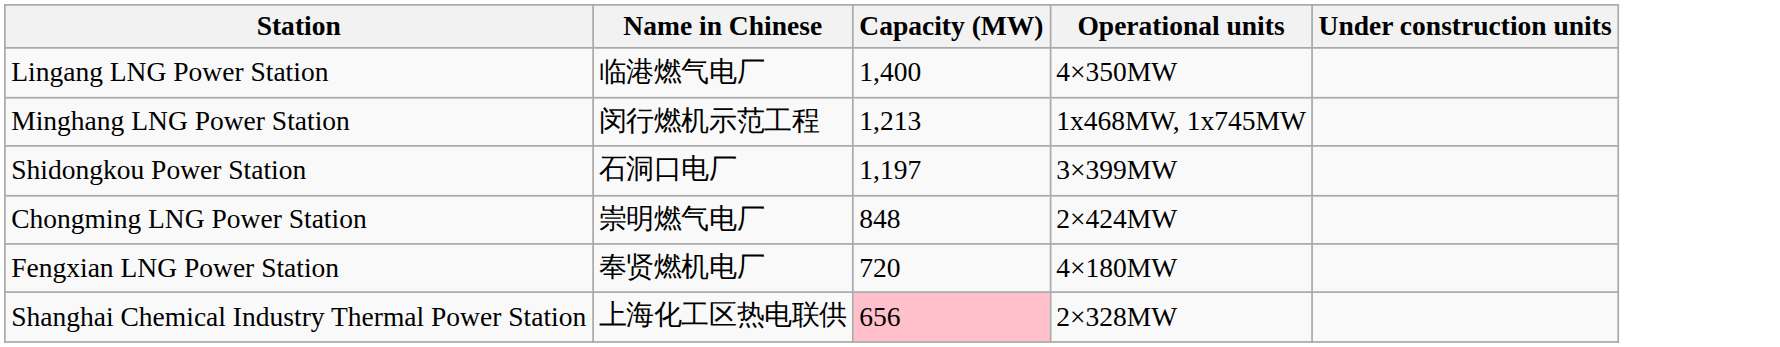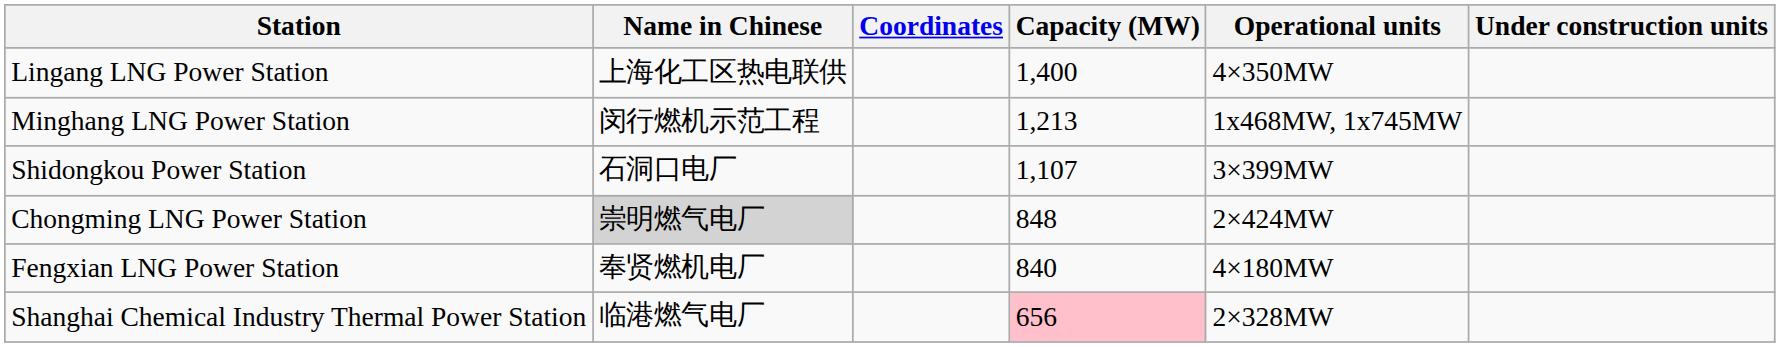+ column: Coordinates
Lingang LNG Power Station | Name in Chinese: 临港燃气电厂 -> 上海化工区热电联供
Shidongkou Power Station | Capacity (MW): 1,197 -> 1,107
Chongming LNG Power Station | Name in Chinese: no background -> lightgrey background
Fengxian LNG Power Station | Capacity (MW): 720 -> 840
Shanghai Chemical Industry Thermal Power Station | Name in Chinese: 上海化工区热电联供 -> 临港燃气电厂
